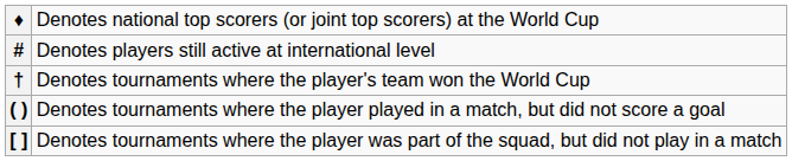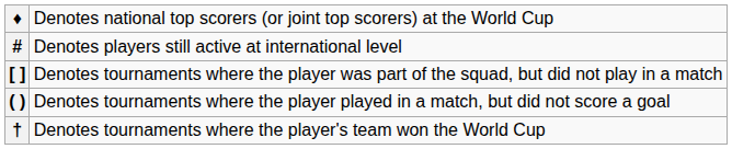rows swapped: [ ] <-> †
